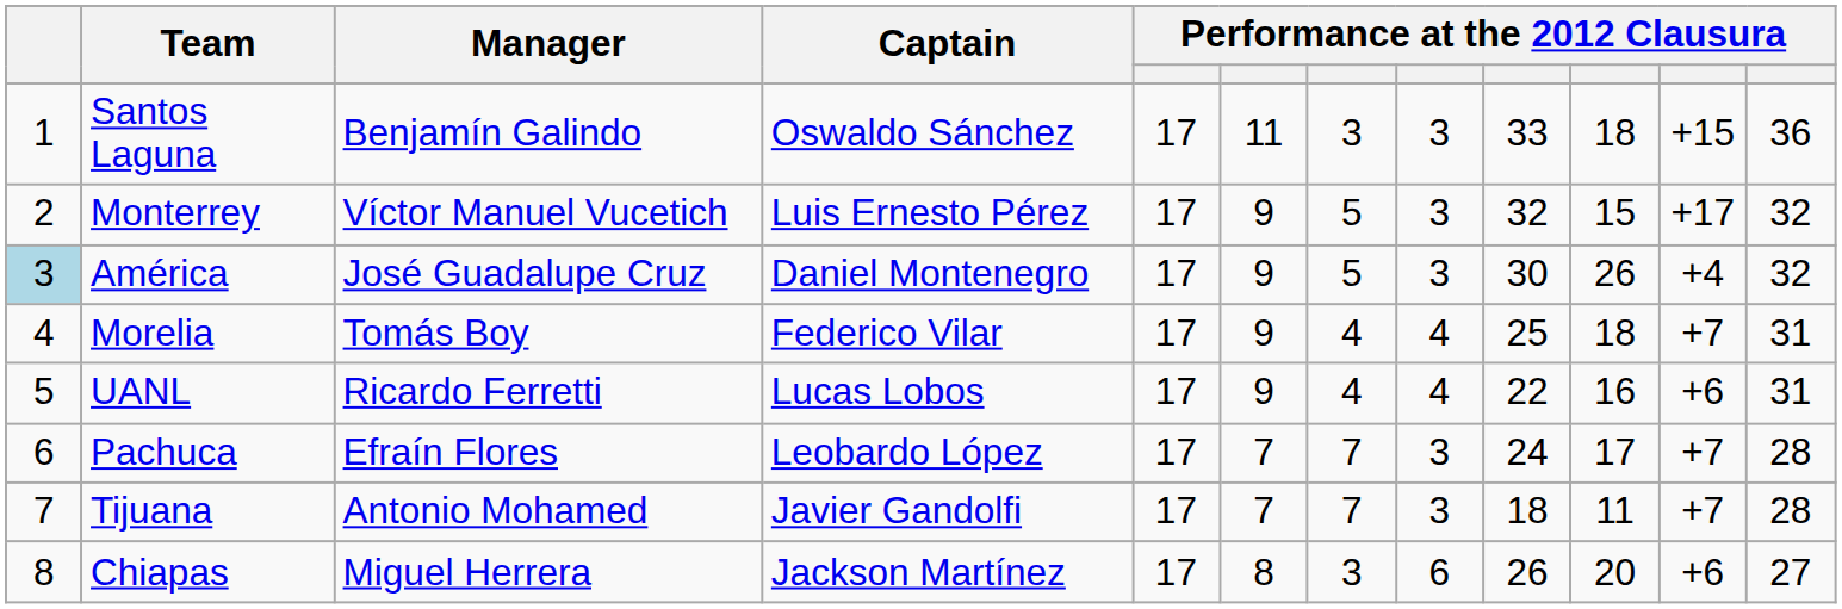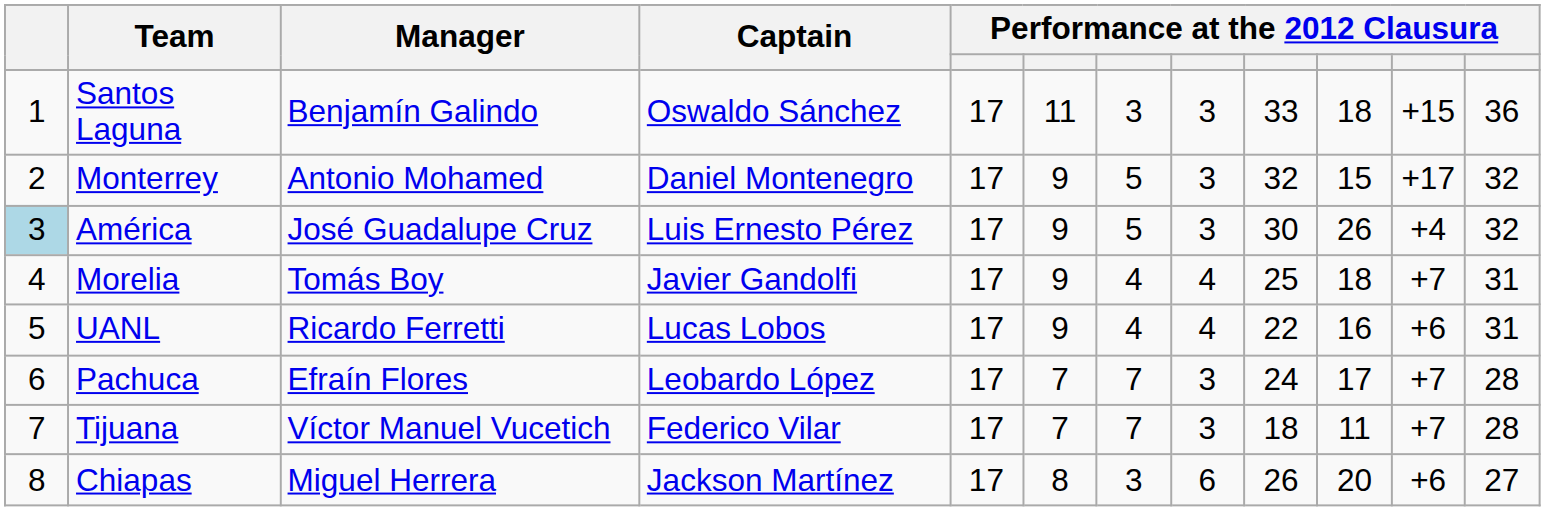Monterrey | Manager: Víctor Manuel Vucetich -> Antonio Mohamed
Monterrey | Captain: Luis Ernesto Pérez -> Daniel Montenegro
América | Captain: Daniel Montenegro -> Luis Ernesto Pérez
Morelia | Captain: Federico Vilar -> Javier Gandolfi
Tijuana | Manager: Antonio Mohamed -> Víctor Manuel Vucetich
Tijuana | Captain: Javier Gandolfi -> Federico Vilar
